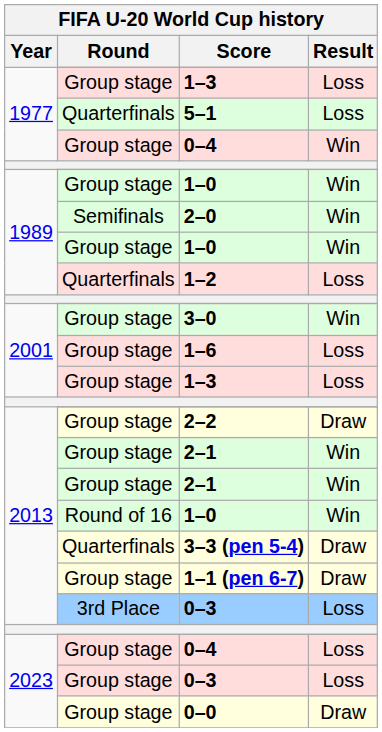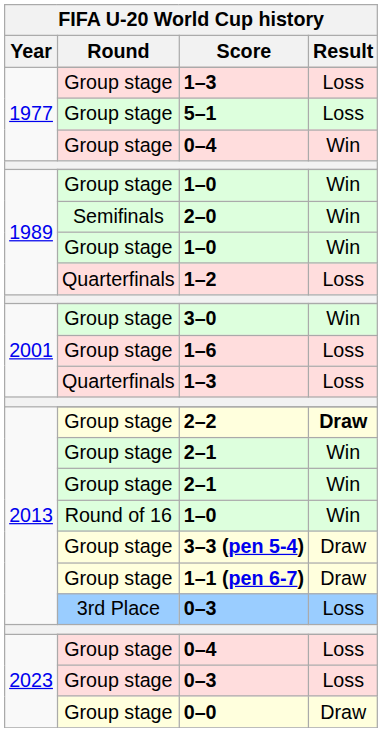5–1 | Round: Quarterfinals -> Group stage
2001 / 1–3 | Round: Group stage -> Quarterfinals
2–2 | Result: normal -> bold
3–3 (pen 5-4) | Round: Quarterfinals -> Group stage
